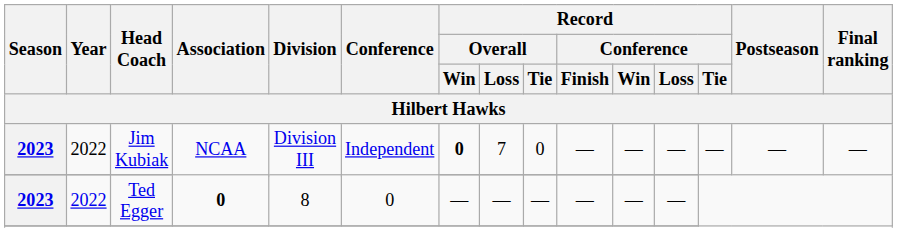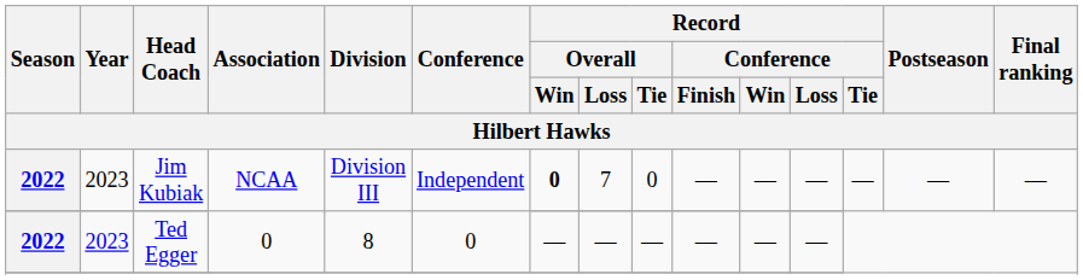Jim Kubiak | Season: 2023 -> 2022
Jim Kubiak | Year: 2022 -> 2023
Ted Egger | Season: 2023 -> 2022
Ted Egger | Year: 2022 -> 2023
Ted Egger | Association: bold -> normal
